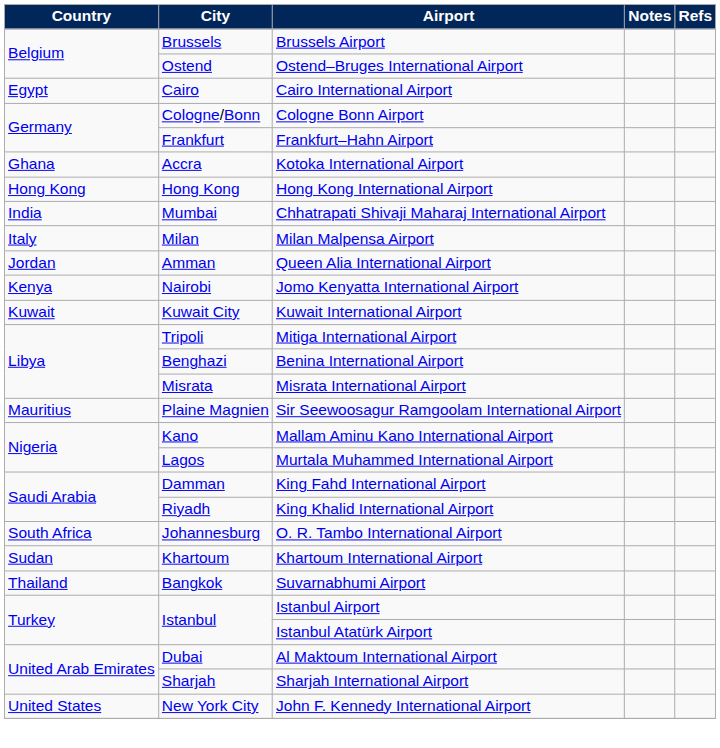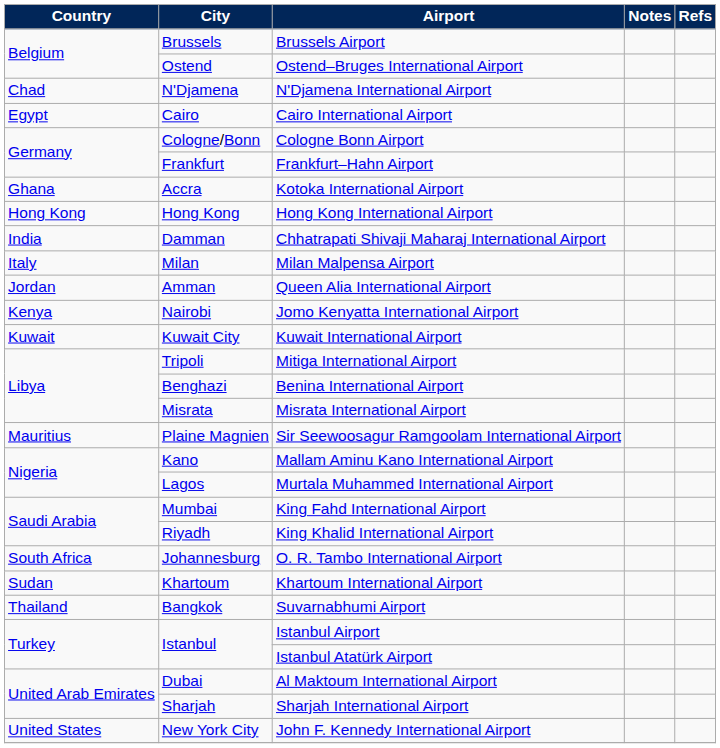+ row: Chad | N'Djamena | N'Djamena International Airport
Chhatrapati Shivaji Maharaj International Airport | City: Mumbai -> Damman
King Fahd International Airport | City: Damman -> Mumbai
